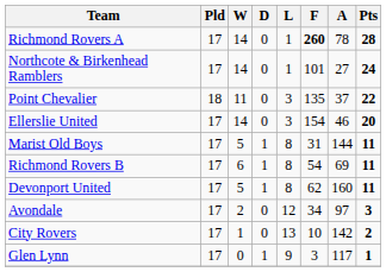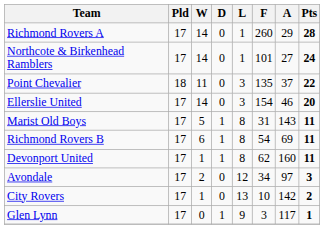Richmond Rovers A | F: bold -> normal
Richmond Rovers A | A: 78 -> 29
Marist Old Boys | A: 144 -> 143
Devonport United | W: 5 -> 1
